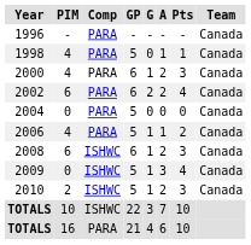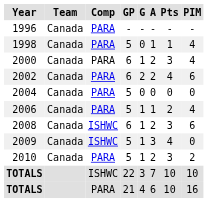columns swapped: Team <-> PIM
2010 | Comp: ISHWC -> PARA
